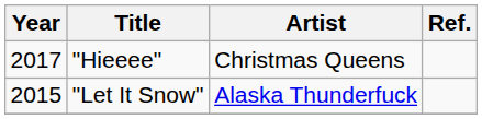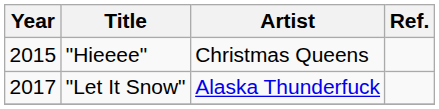"Hieeee" | Year: 2017 -> 2015
"Let It Snow" | Year: 2015 -> 2017
